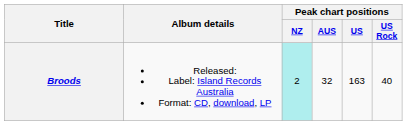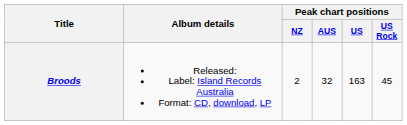Broods | Peak chart positions / NZ: paleturquoise background -> no background
Broods | Peak chart positions / US Rock: 40 -> 45
